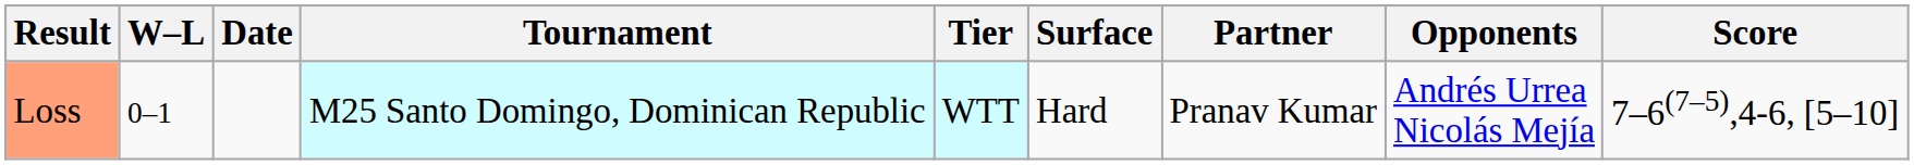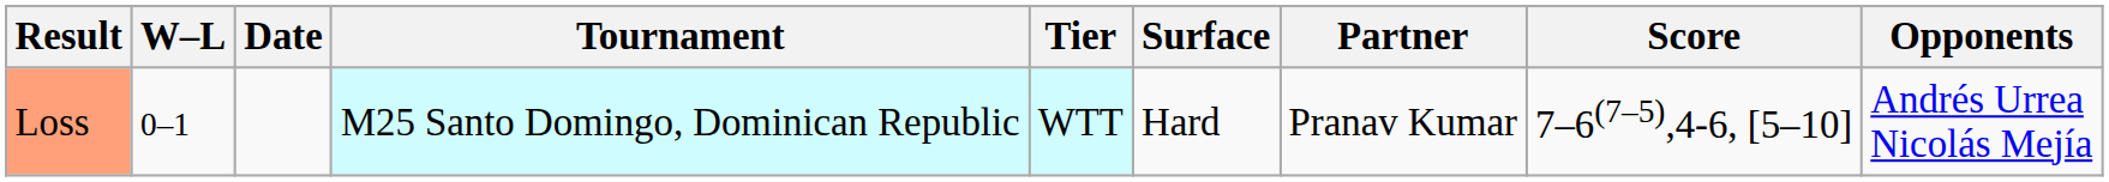columns swapped: Opponents <-> Score
